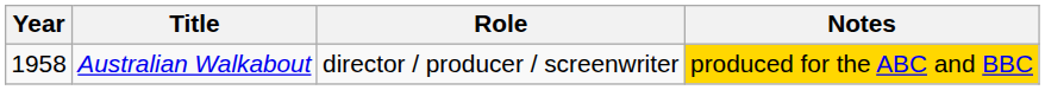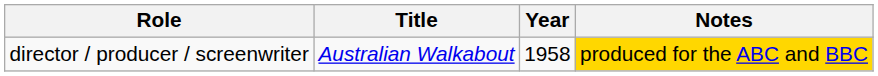columns swapped: Year <-> Role
